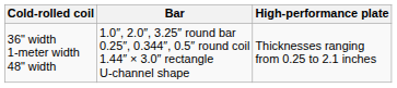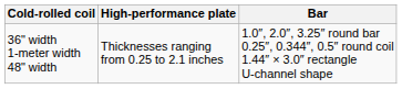columns swapped: Bar <-> High-performance plate
